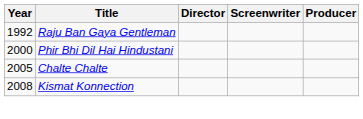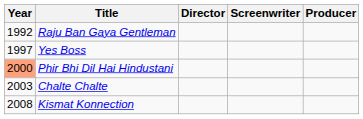+ row: 1997 | Yes Boss
Phir Bhi Dil Hai Hindustani | Year: no background -> lightsalmon background
Chalte Chalte | Year: 2005 -> 2003
